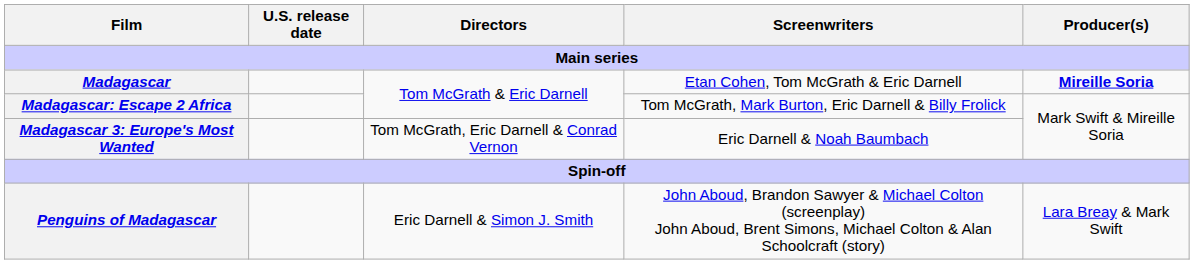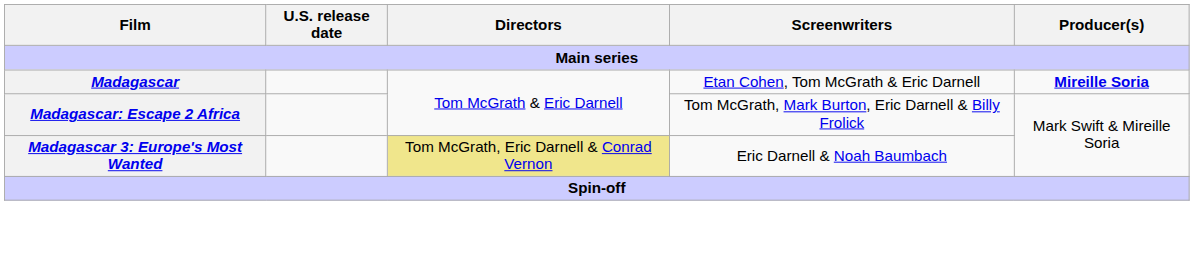Madagascar 3: Europe's Most Wanted | Directors: no background -> khaki background
- row: Penguins of Madagascar | Eric Darnell & Simon J. Smith | John Aboud, Brandon Sawyer & Michael Colton (screenplay) John Aboud, Brent Simons, Michael Colton & Alan Schoolcraft (story) | Lara Breay & Mark Swift
